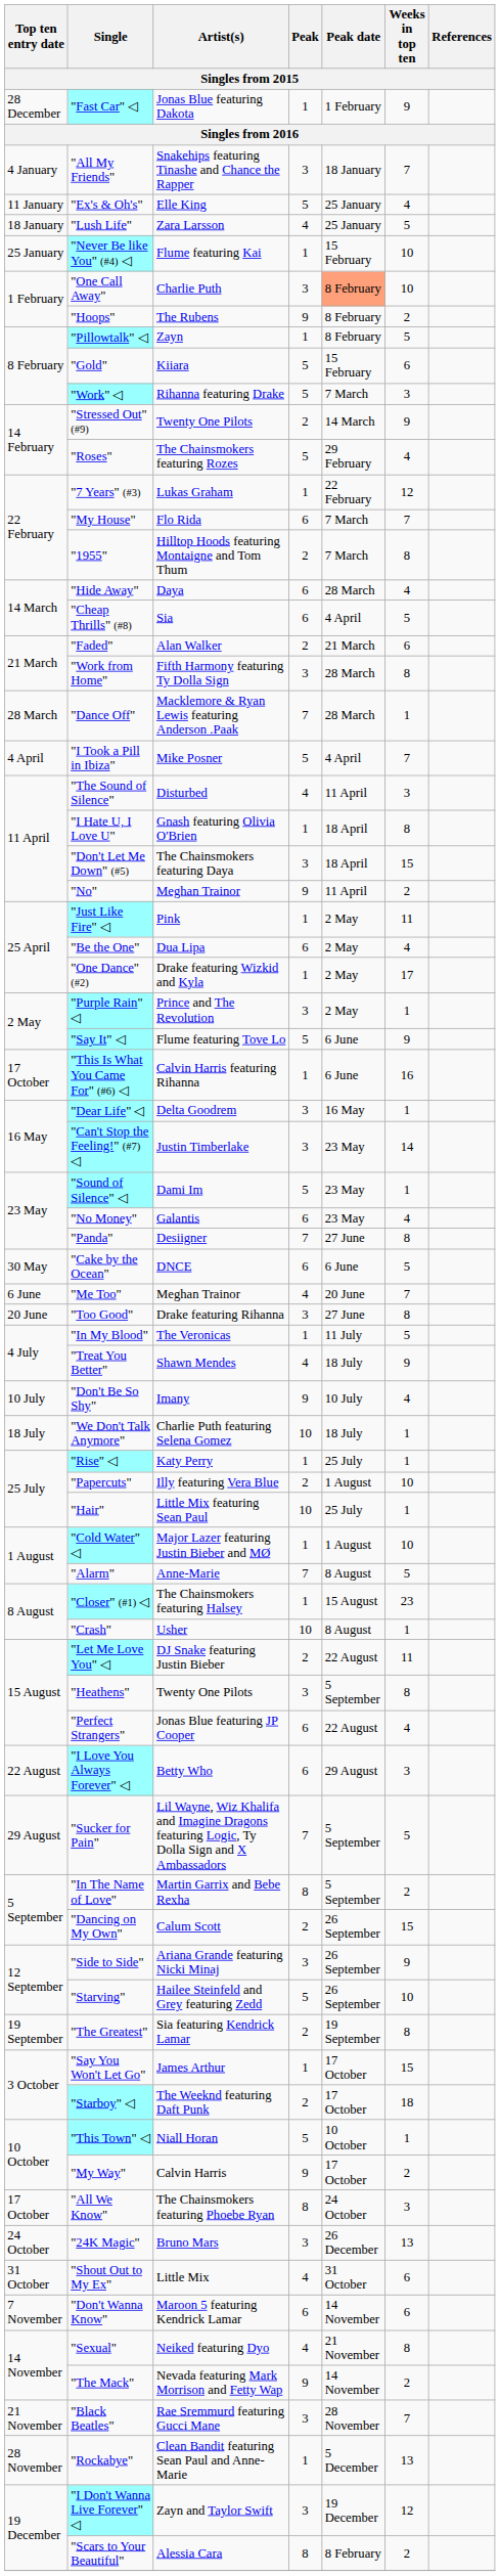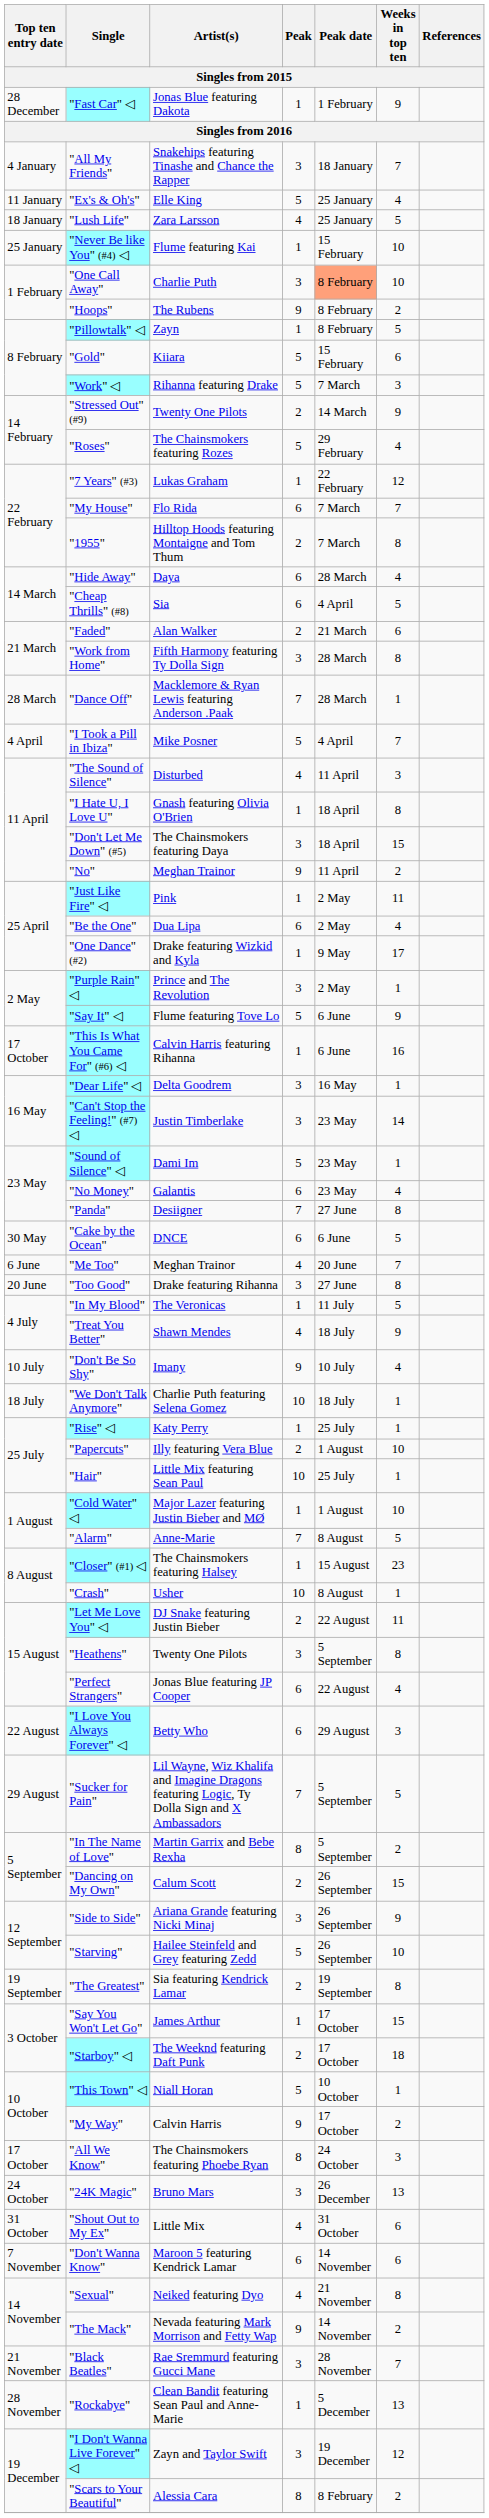"One Dance" (#2) | Peak date: 2 May -> 9 May
